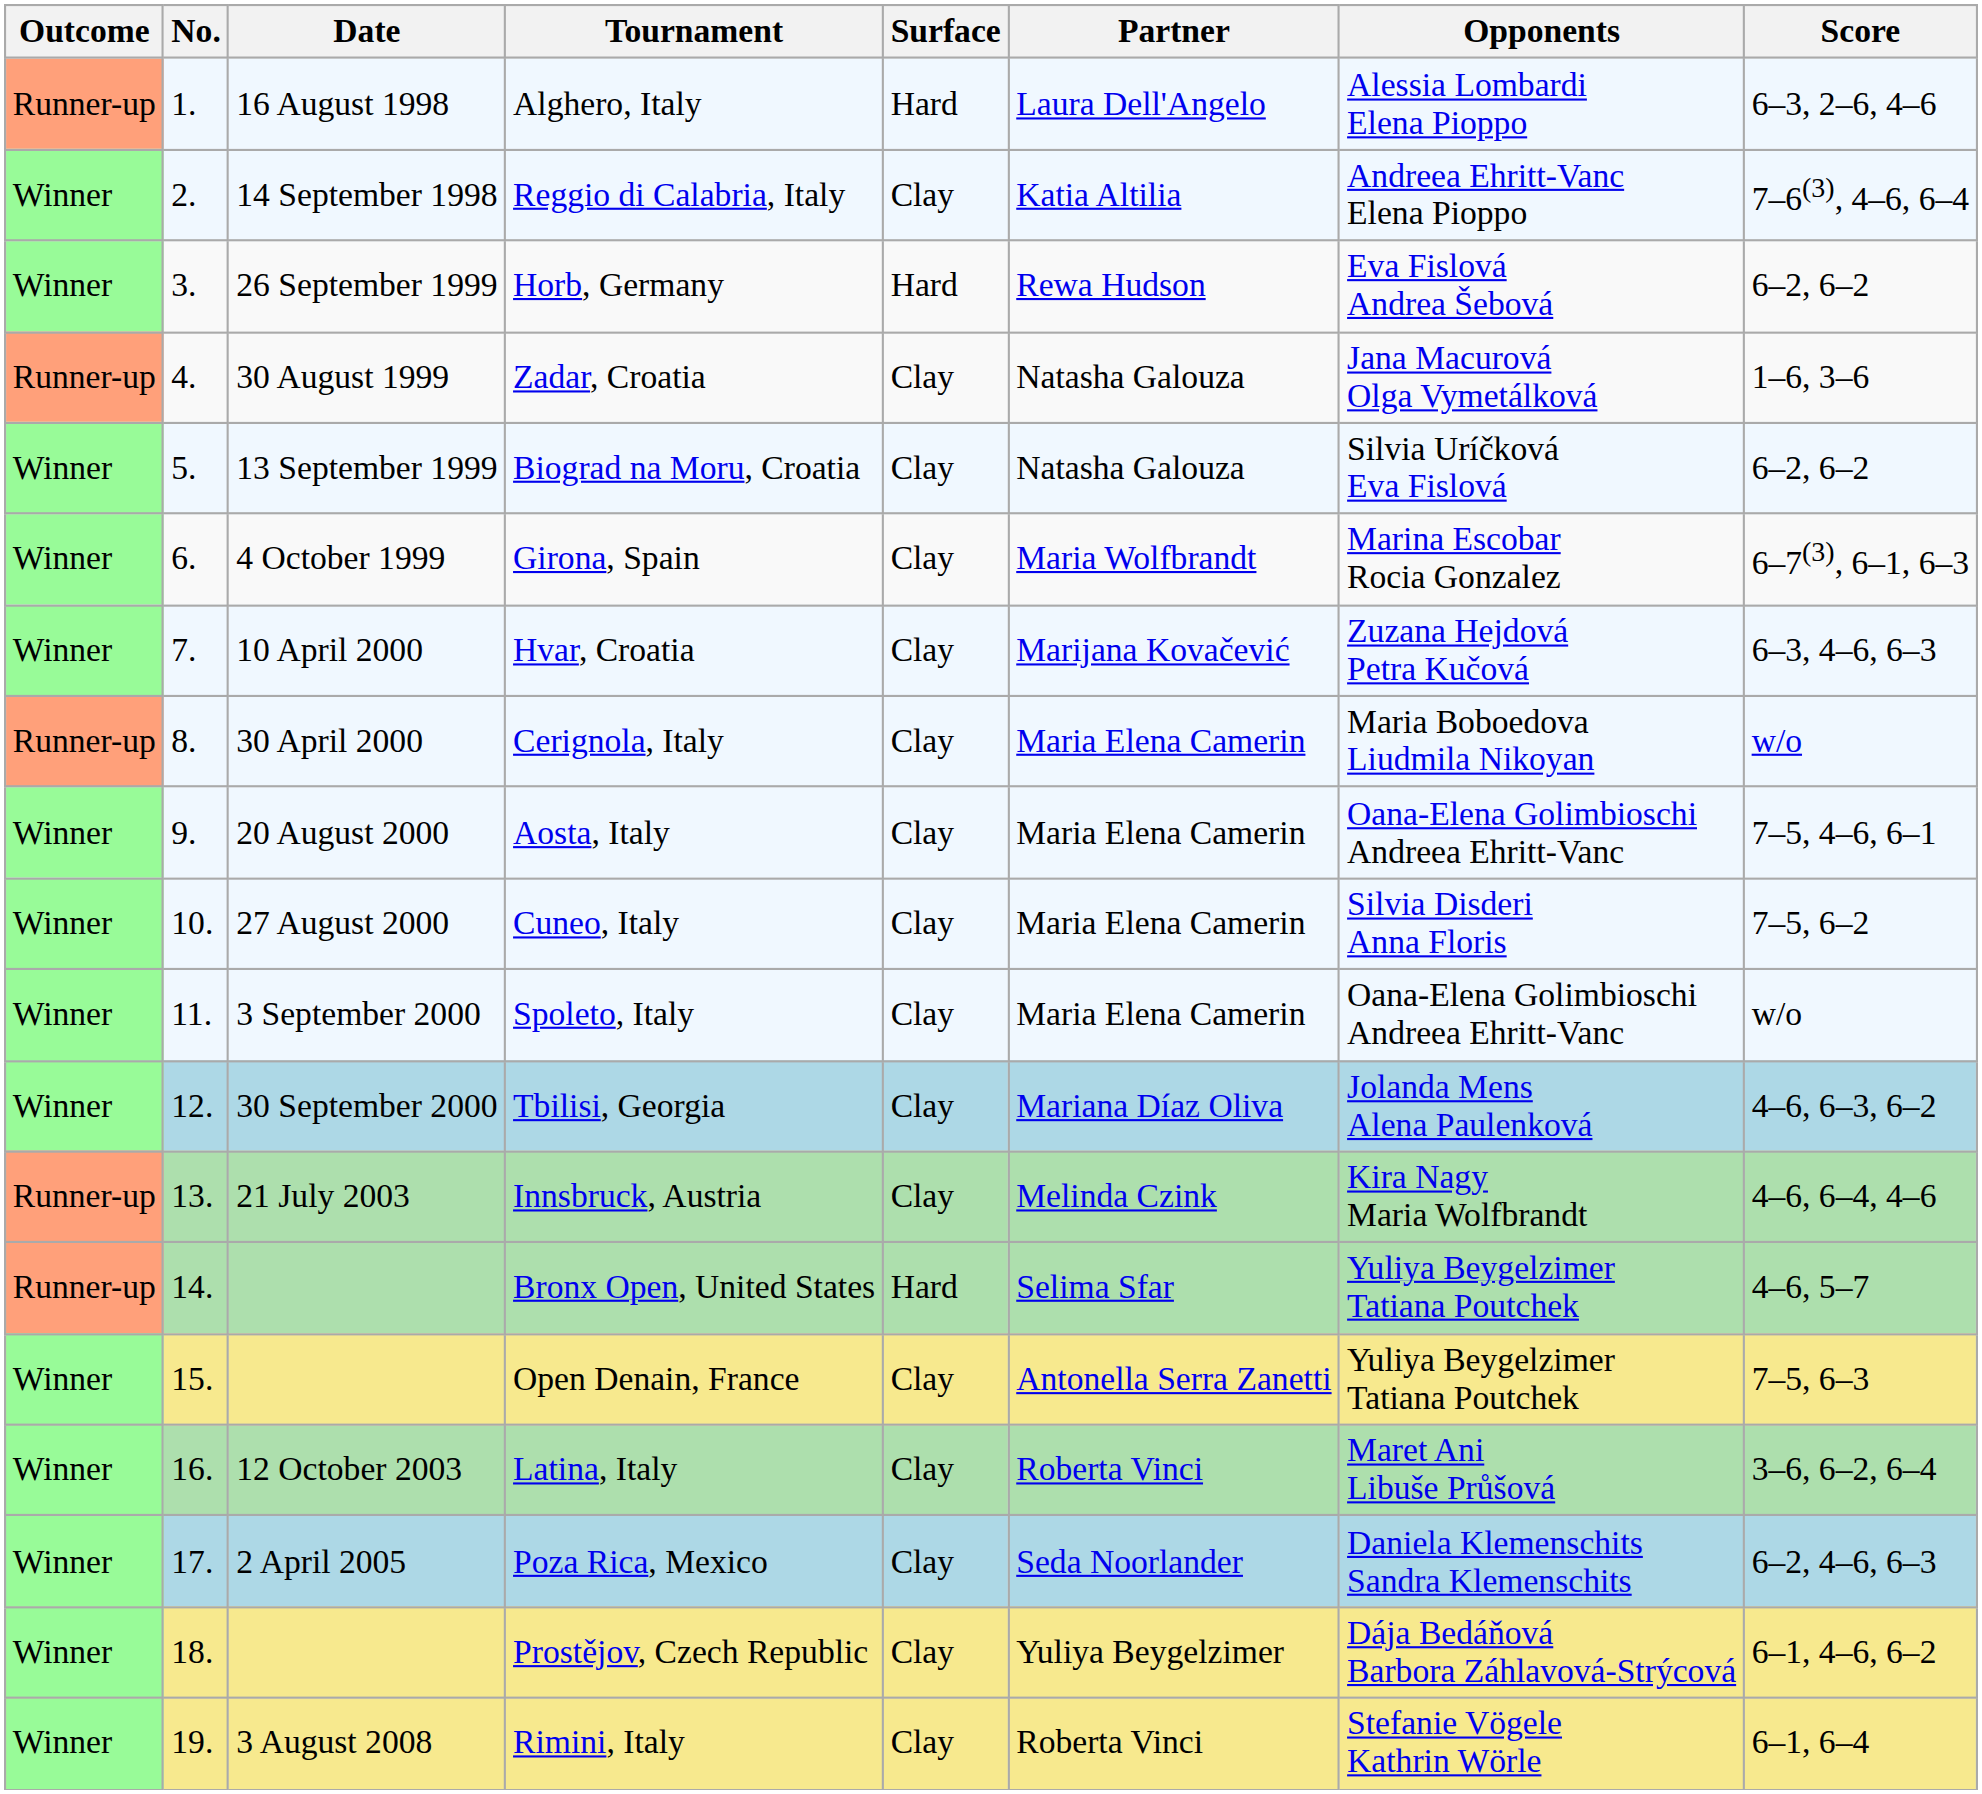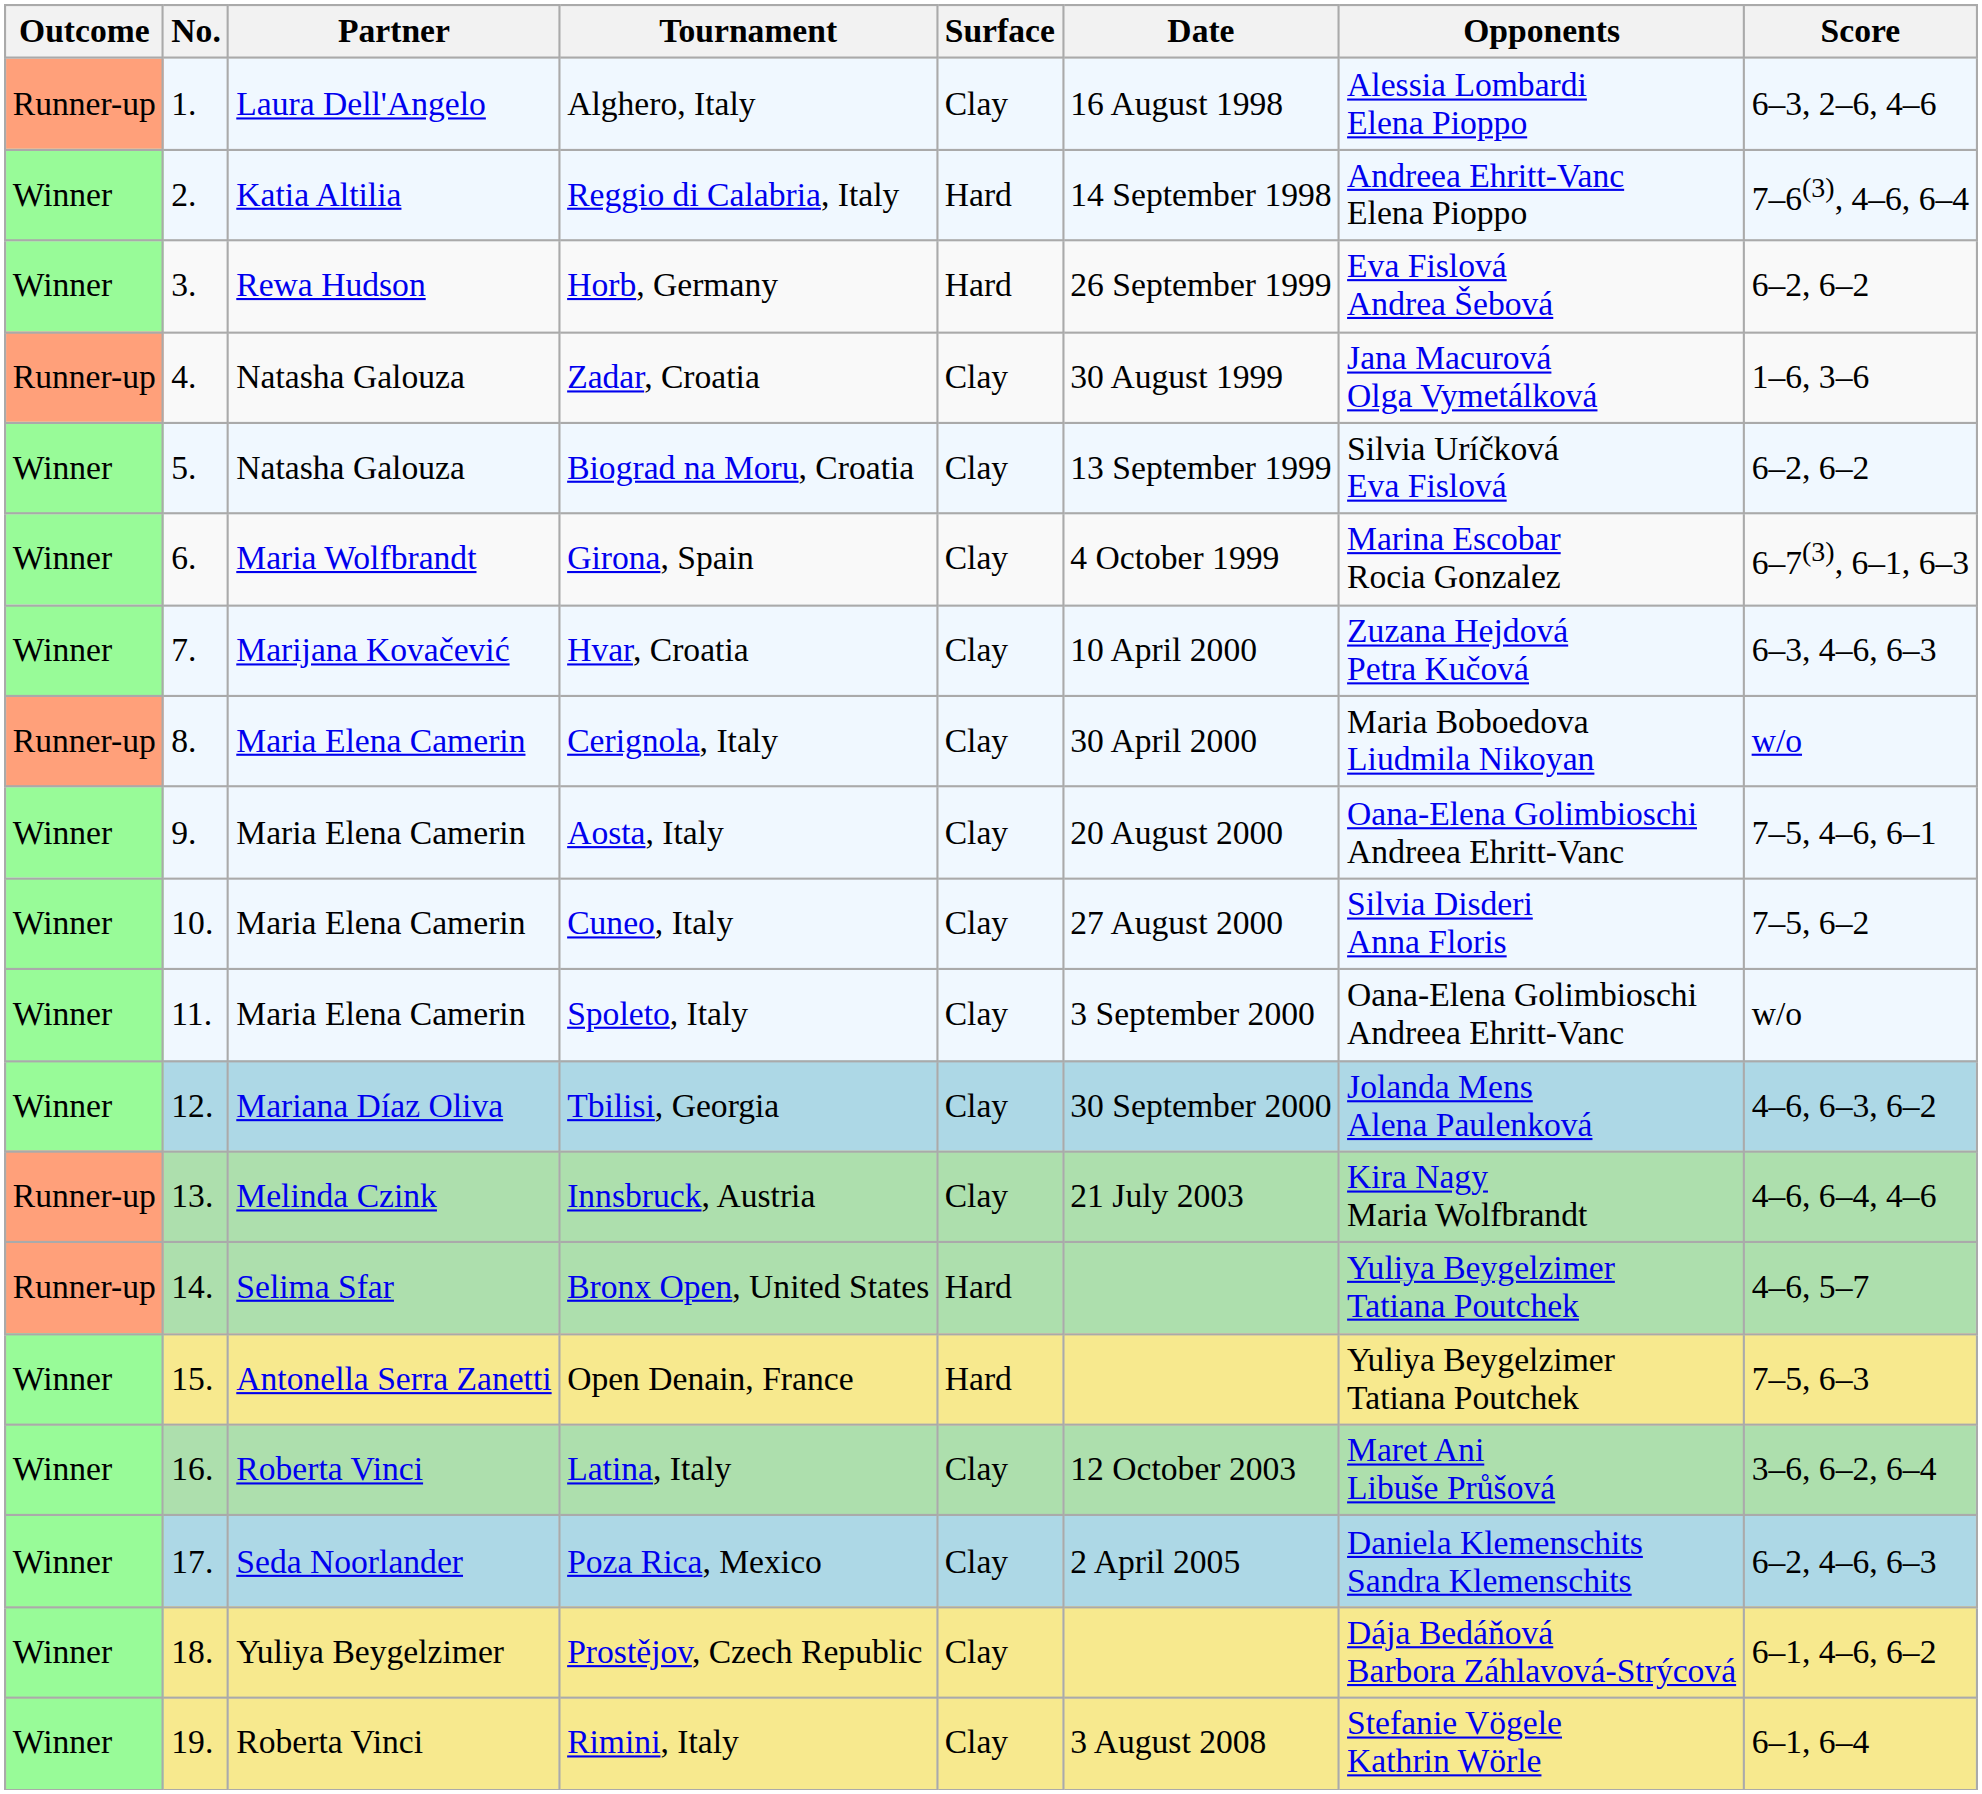columns swapped: Date <-> Partner
Alghero, Italy | Surface: Hard -> Clay
Reggio di Calabria, Italy | Surface: Clay -> Hard
Open Denain, France | Surface: Clay -> Hard
